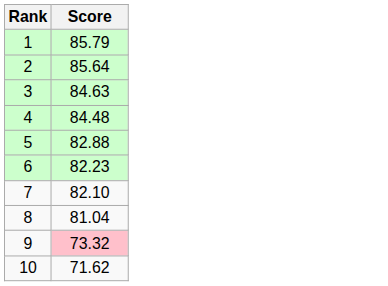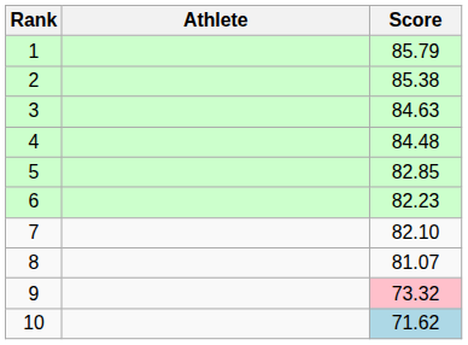+ column: Athlete
2 | Score: 85.64 -> 85.38
5 | Score: 82.88 -> 82.85
8 | Score: 81.04 -> 81.07
10 | Score: no background -> lightblue background
